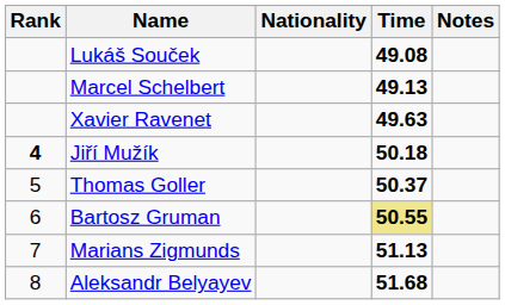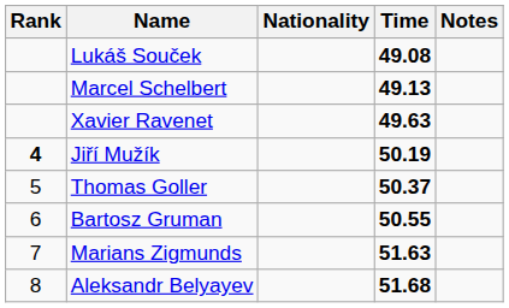Jiří Mužík | Time: 50.18 -> 50.19
Bartosz Gruman | Time: khaki background -> no background
Marians Zigmunds | Time: 51.13 -> 51.63
